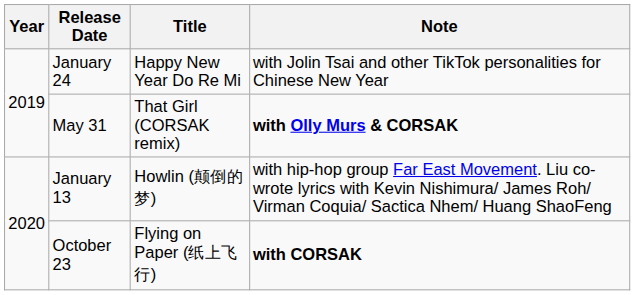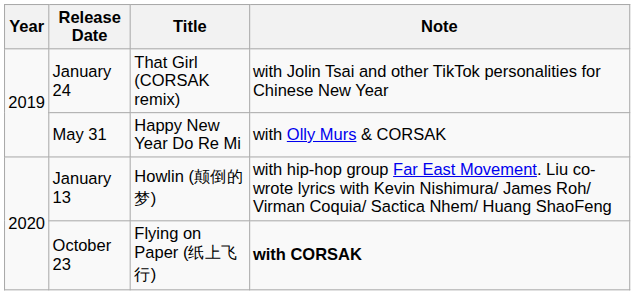January 24 | Title: Happy New Year Do Re Mi -> That Girl (CORSAK remix)
May 31 | Title: That Girl (CORSAK remix) -> Happy New Year Do Re Mi
May 31 | Note: bold -> normal
